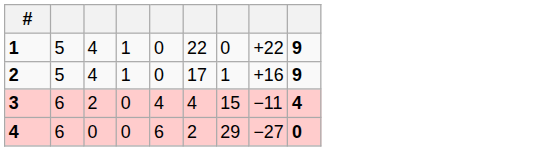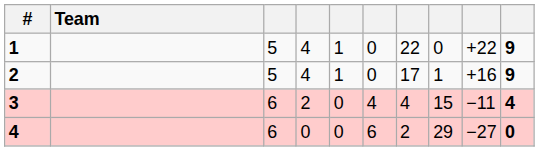+ column: Team
